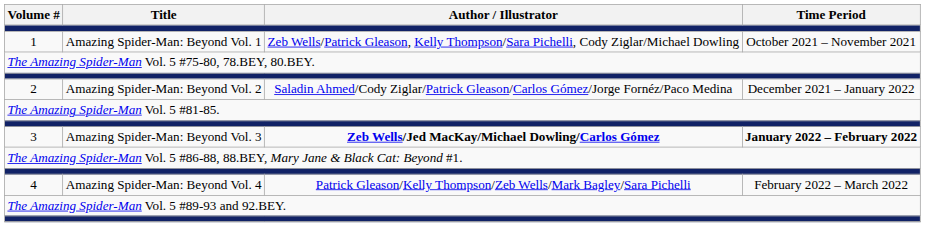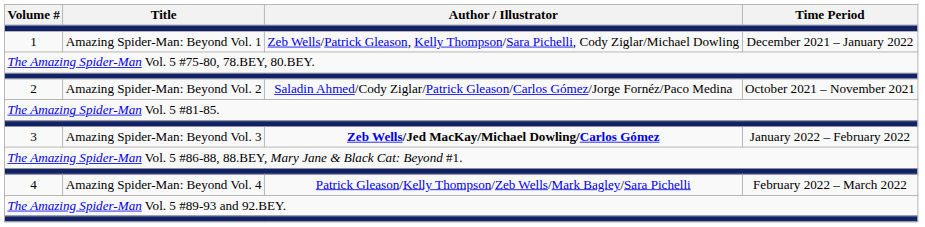1 | Time Period: October 2021 – November 2021 -> December 2021 – January 2022
2 | Time Period: December 2021 – January 2022 -> October 2021 – November 2021
3 | Time Period: bold -> normal
